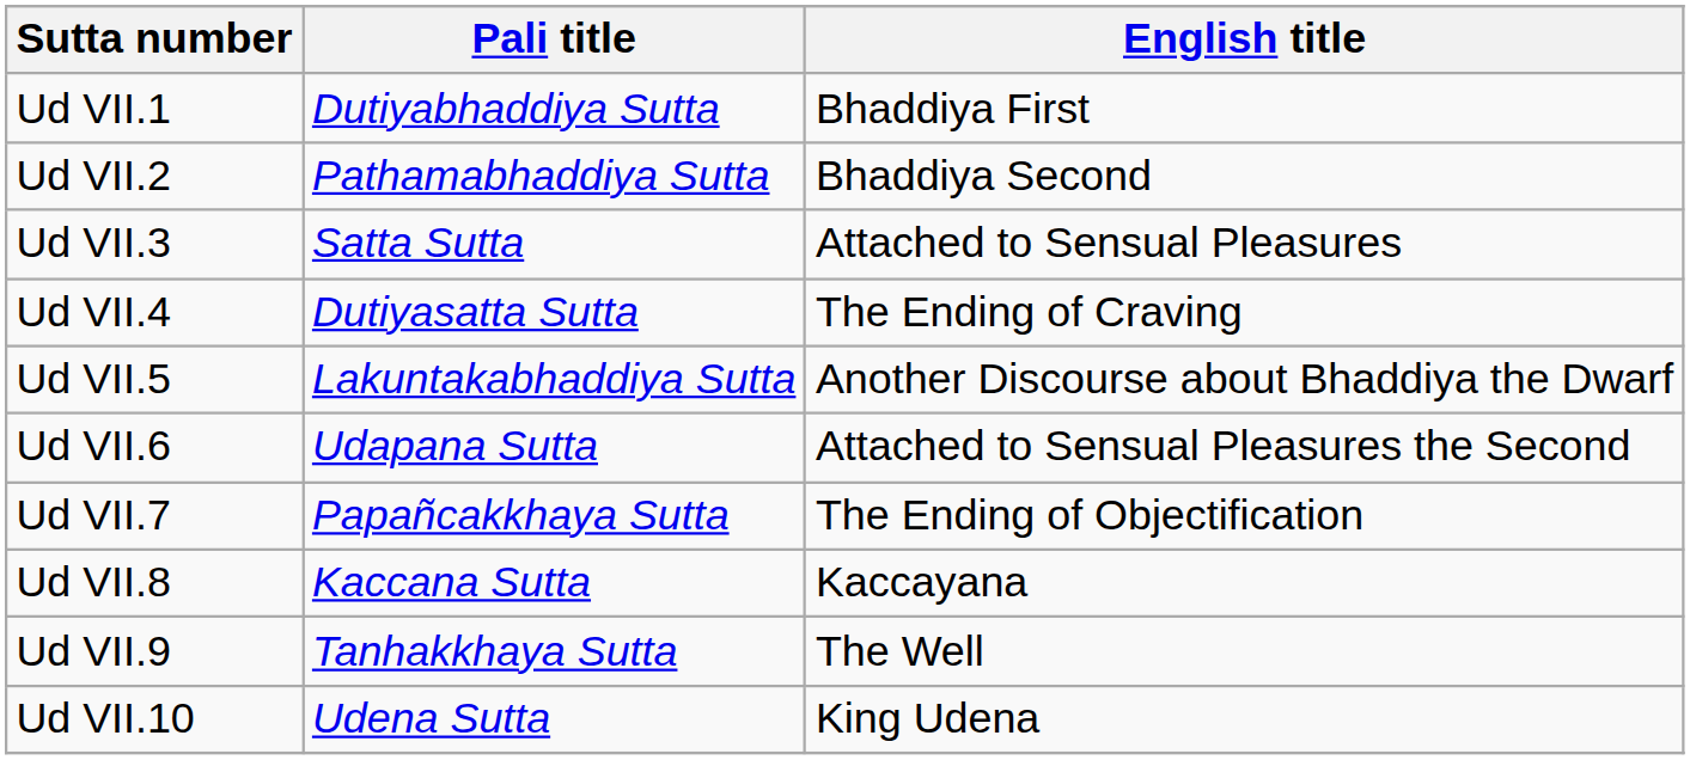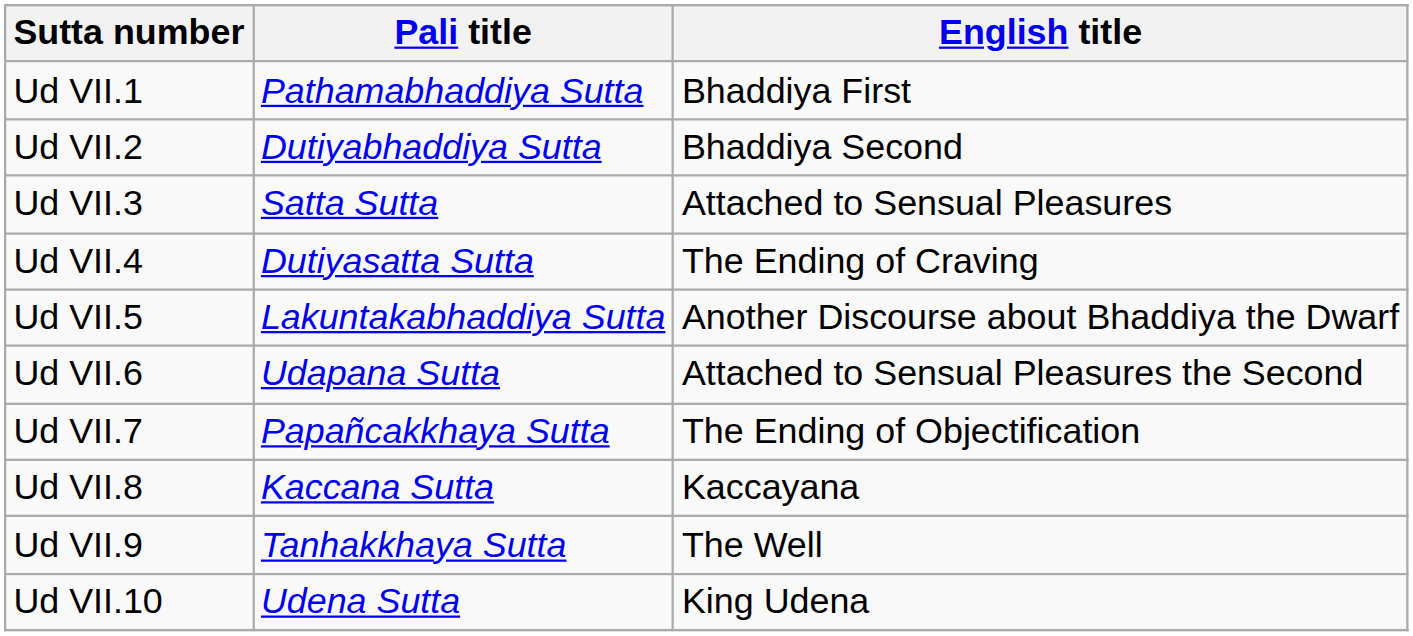Ud VII.1 | Pali title: Dutiyabhaddiya Sutta -> Pathamabhaddiya Sutta
Ud VII.2 | Pali title: Pathamabhaddiya Sutta -> Dutiyabhaddiya Sutta
